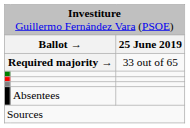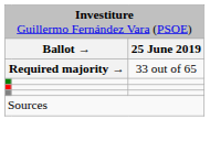- row: Absentees
